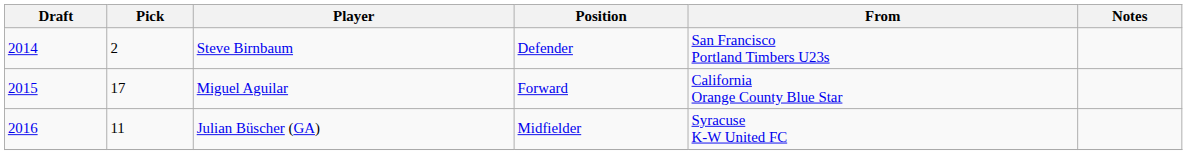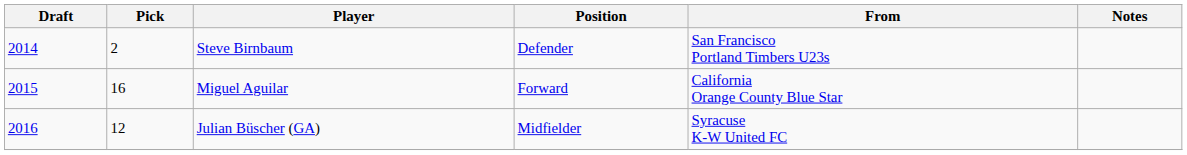Miguel Aguilar | Pick: 17 -> 16
Julian Büscher (GA) | Pick: 11 -> 12
